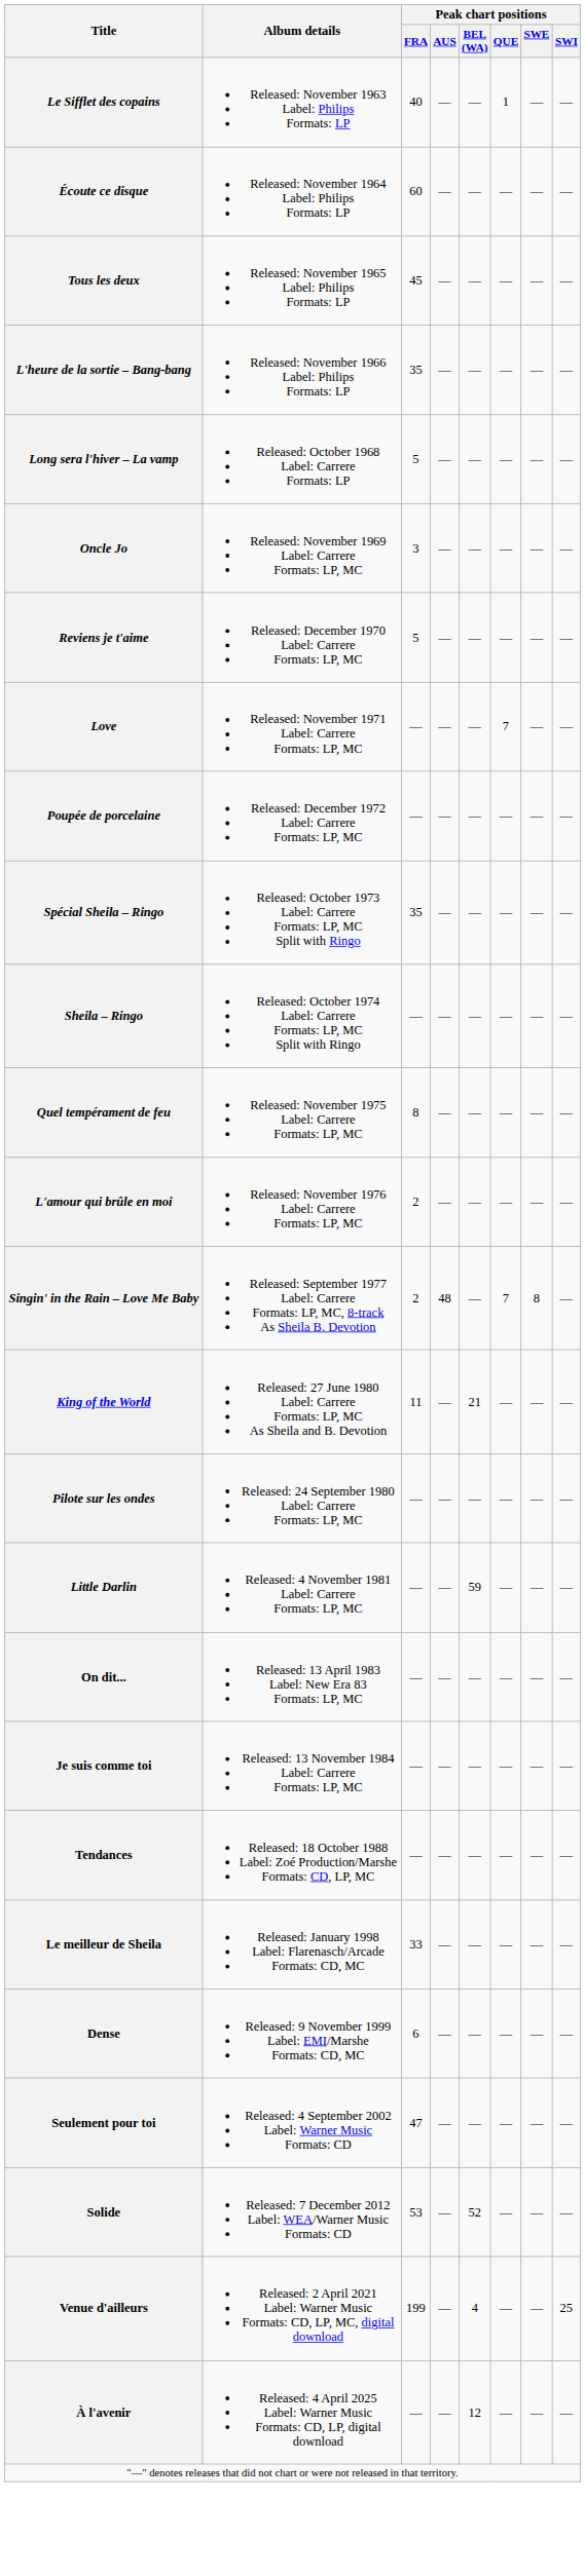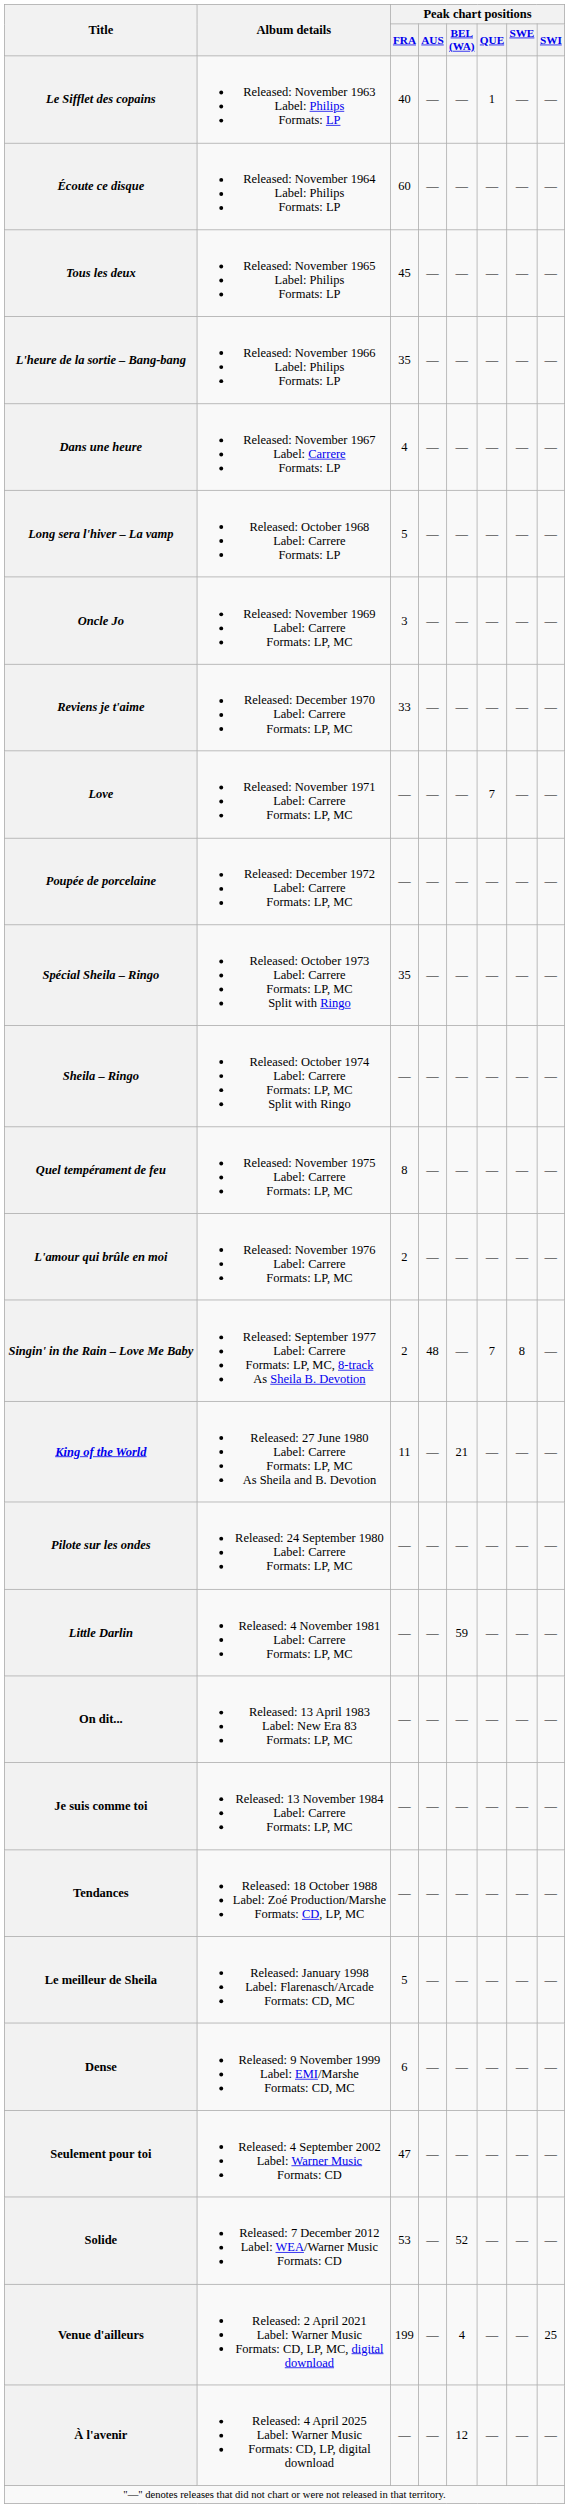+ row: Dans une heure | Released: November 1967 Label: Carrere Formats: LP | 4 | — | — | — | — | —
Reviens je t'aime | Peak chart positions / FRA: 5 -> 33
Le meilleur de Sheila | Peak chart positions / FRA: 33 -> 5
